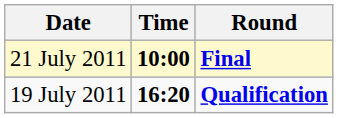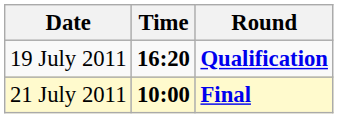rows swapped: 19 July 2011 <-> 21 July 2011
